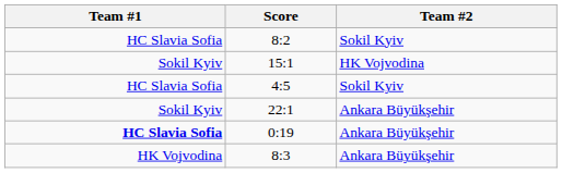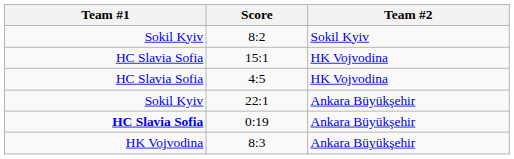8:2 | Team #1: HC Slavia Sofia -> Sokil Kyiv
15:1 | Team #1: Sokil Kyiv -> HC Slavia Sofia
4:5 | Team #2: Sokil Kyiv -> HK Vojvodina
